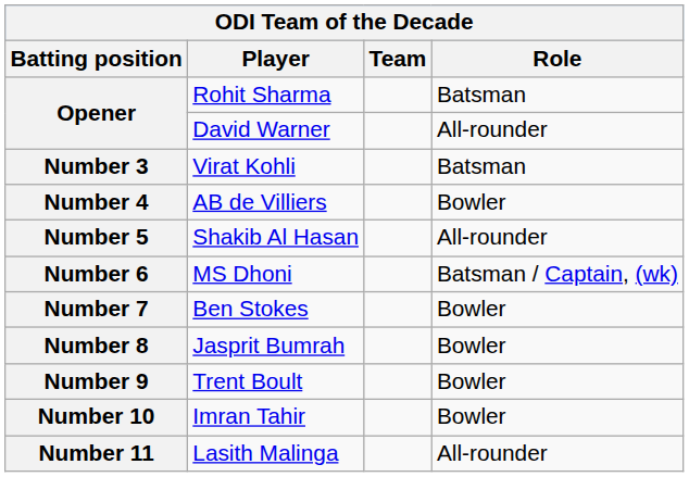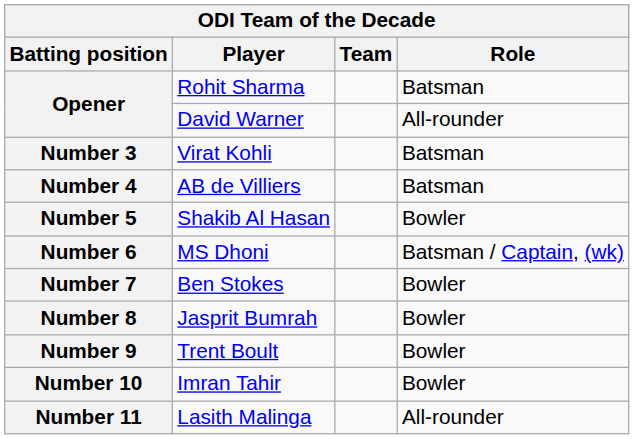Number 4 | Role: Bowler -> Batsman
Number 5 | Role: All-rounder -> Bowler
